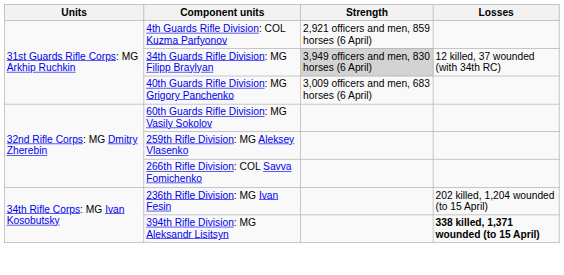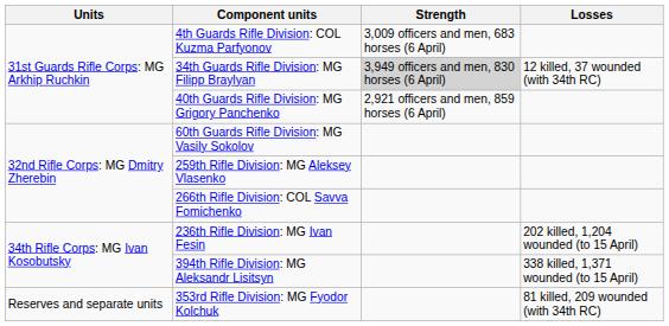4th Guards Rifle Division: COL Kuzma Parfyonov | Strength: 2,921 officers and men, 859 horses (6 April) -> 3,009 officers and men, 683 horses (6 April)
40th Guards Rifle Division: MG Grigory Panchenko | Strength: 3,009 officers and men, 683 horses (6 April) -> 2,921 officers and men, 859 horses (6 April)
394th Rifle Division: MG Aleksandr Lisitsyn | Losses: bold -> normal
+ row: Reserves and separate units | 353rd Rifle Division: MG Fyodor Kolchuk | 81 killed, 209 wounded (with 34th RC)
